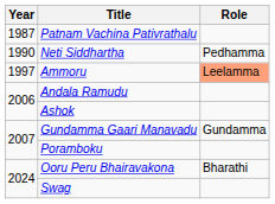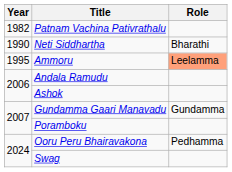Patnam Vachina Pativrathalu | Year: 1987 -> 1982
Neti Siddhartha | Role: Pedhamma -> Bharathi
Ammoru | Year: 1997 -> 1995
Ooru Peru Bhairavakona | Role: Bharathi -> Pedhamma
